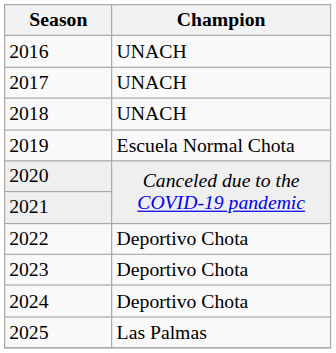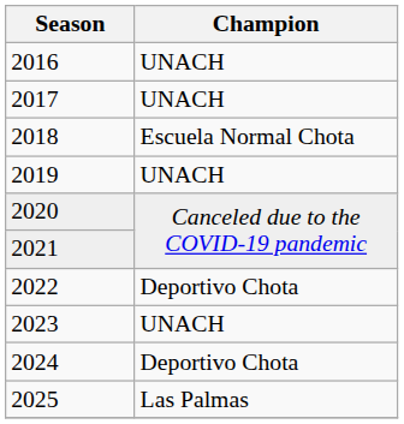2018 | Champion: UNACH -> Escuela Normal Chota
2019 | Champion: Escuela Normal Chota -> UNACH
2023 | Champion: Deportivo Chota -> UNACH
